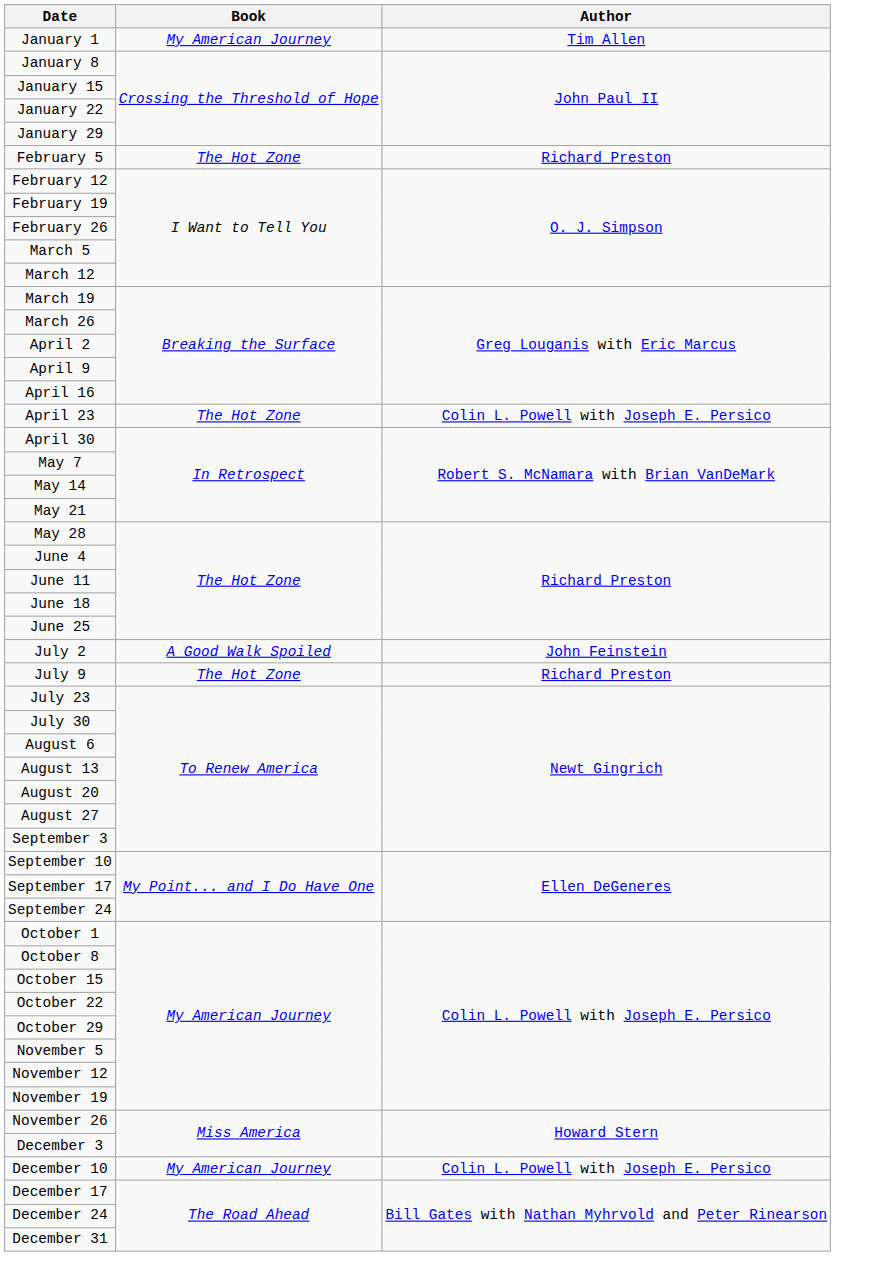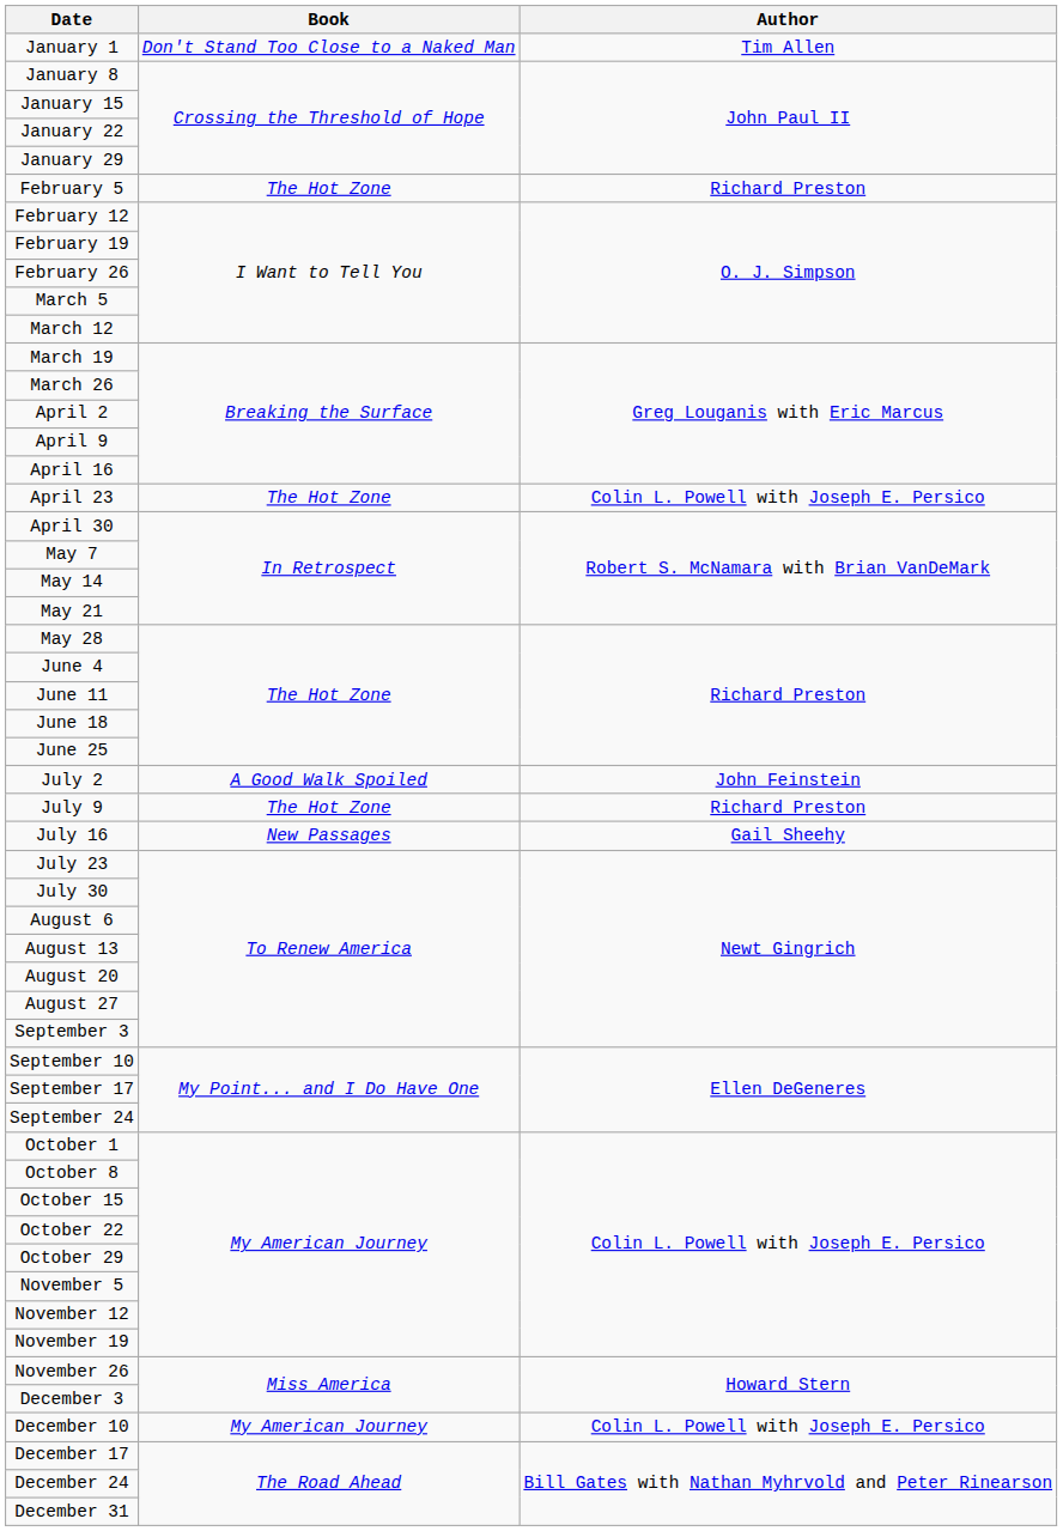January 1 | Book: My American Journey -> Don't Stand Too Close to a Naked Man
+ row: July 16 | New Passages | Gail Sheehy
